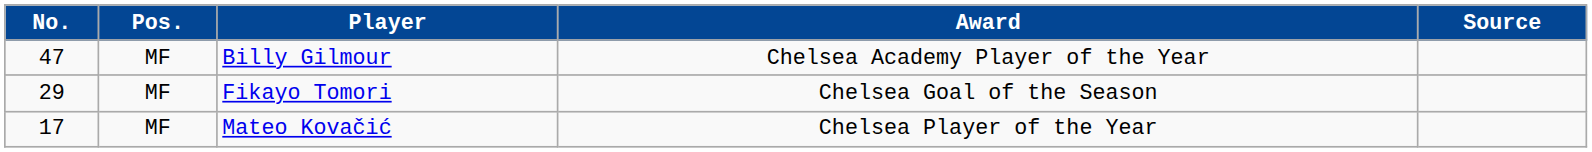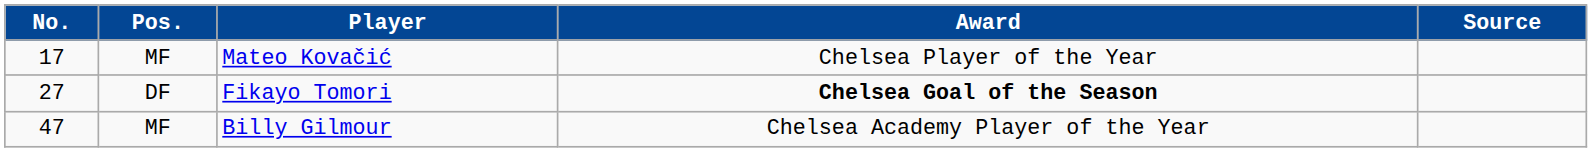rows swapped: Mateo Kovačić <-> Billy Gilmour
Fikayo Tomori | No.: 29 -> 27
Fikayo Tomori | Pos.: MF -> DF
Fikayo Tomori | Award: normal -> bold
